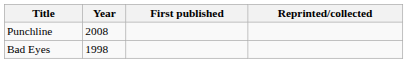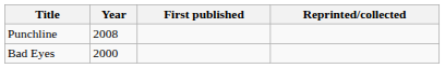Bad Eyes | Year: 1998 -> 2000
